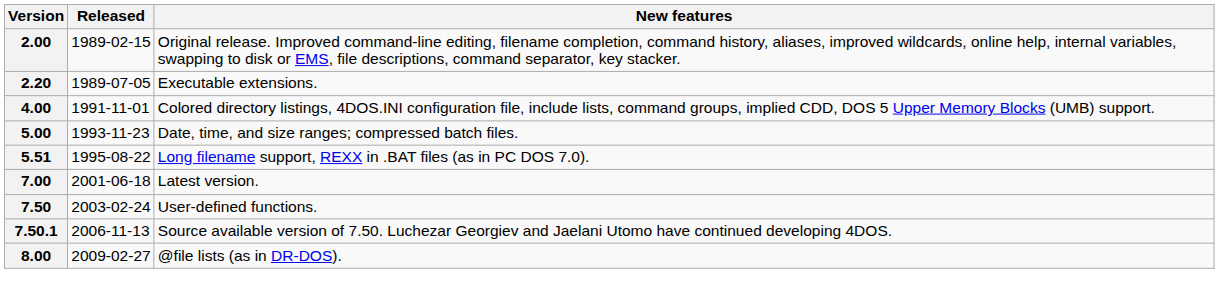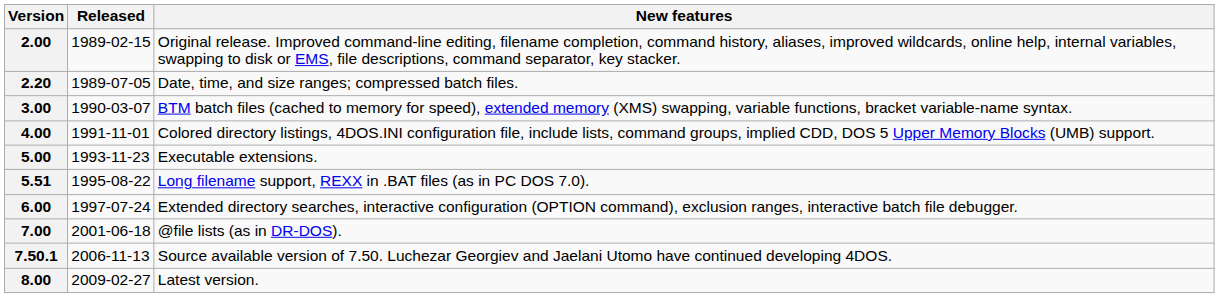2.20 | New features: Executable extensions. -> Date, time, and size ranges; compressed batch files.
+ row: 3.00 | 1990-03-07 | BTM batch files (cached to memory for speed), extended memory (XMS) swapping, variable functions, bracket variable-name syntax.
5.00 | New features: Date, time, and size ranges; compressed batch files. -> Executable extensions.
+ row: 6.00 | 1997-07-24 | Extended directory searches, interactive configuration (OPTION command), exclusion ranges, interactive batch file debugger.
7.00 | New features: Latest version. -> @file lists (as in DR-DOS).
- row: 7.50 | 2003-02-24 | User-defined functions.
8.00 | New features: @file lists (as in DR-DOS). -> Latest version.
